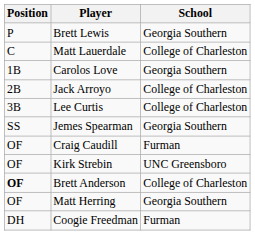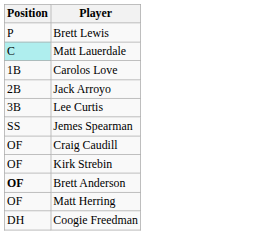- column: School | Georgia Southern | College of Charleston | Georgia Southern | College of Charleston | College of Charleston | Georgia Southern | Furman | UNC Greensboro | College of Charleston | Georgia Southern | Furman
Matt Lauerdale | Position: no background -> paleturquoise background
